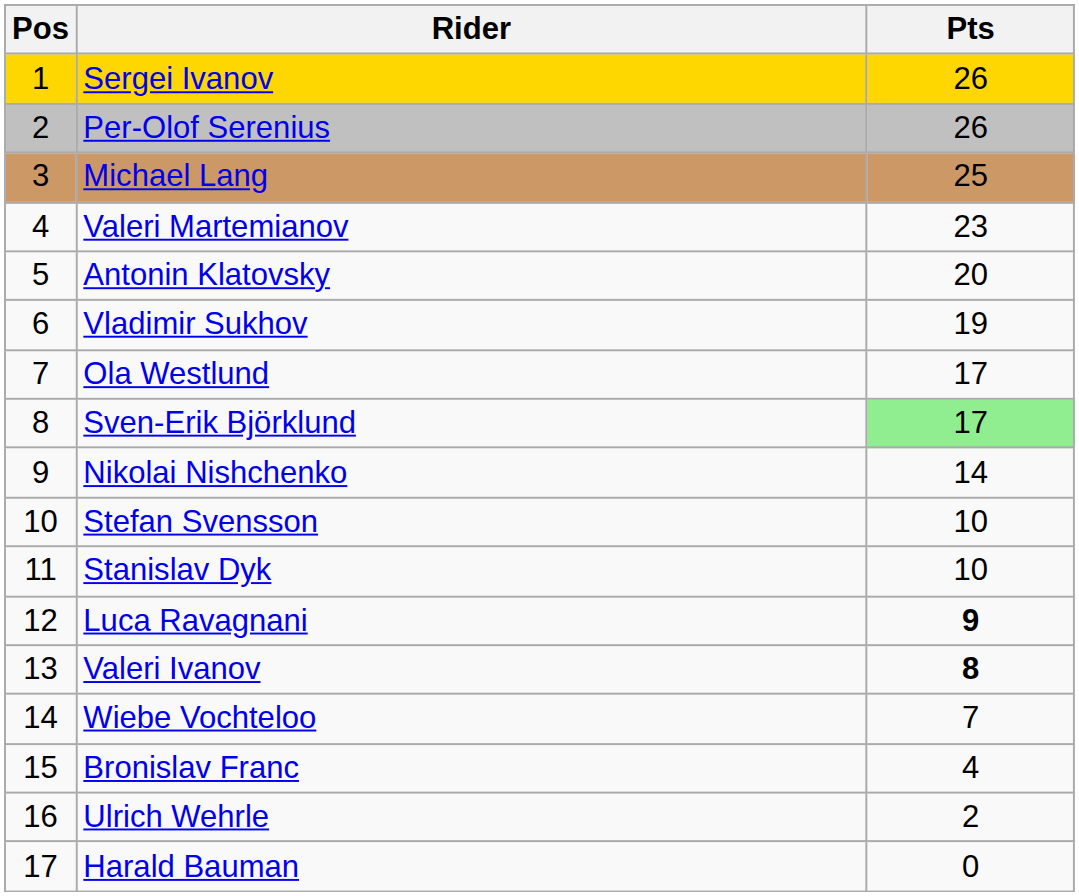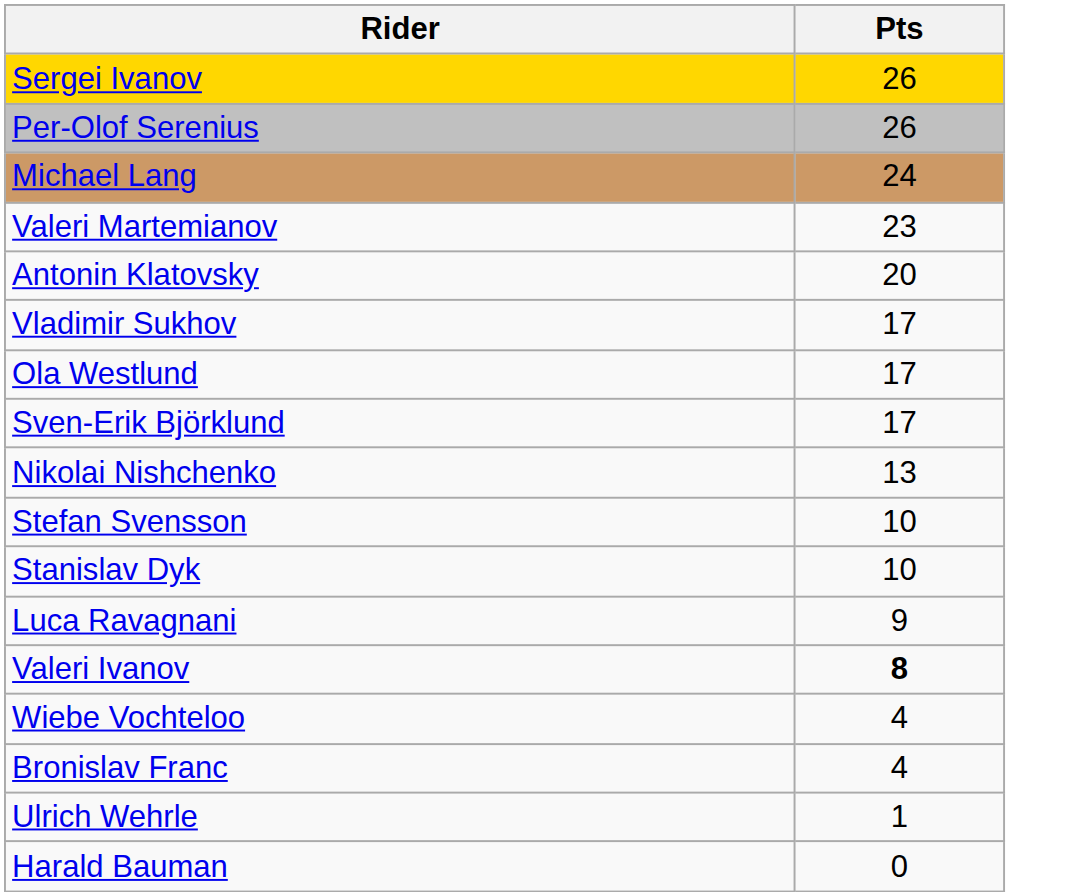- column: Pos | 1 | 2 | 3 | 4 | 5 | 6 | 7 | 8 | 9 | 10 | 11 | 12 | 13 | 14 | 15 | 16 | 17
Michael Lang | Pts: 25 -> 24
Vladimir Sukhov | Pts: 19 -> 17
Sven-Erik Björklund | Pts: lightgreen background -> no background
Nikolai Nishchenko | Pts: 14 -> 13
Luca Ravagnani | Pts: bold -> normal
Wiebe Vochteloo | Pts: 7 -> 4
Ulrich Wehrle | Pts: 2 -> 1
